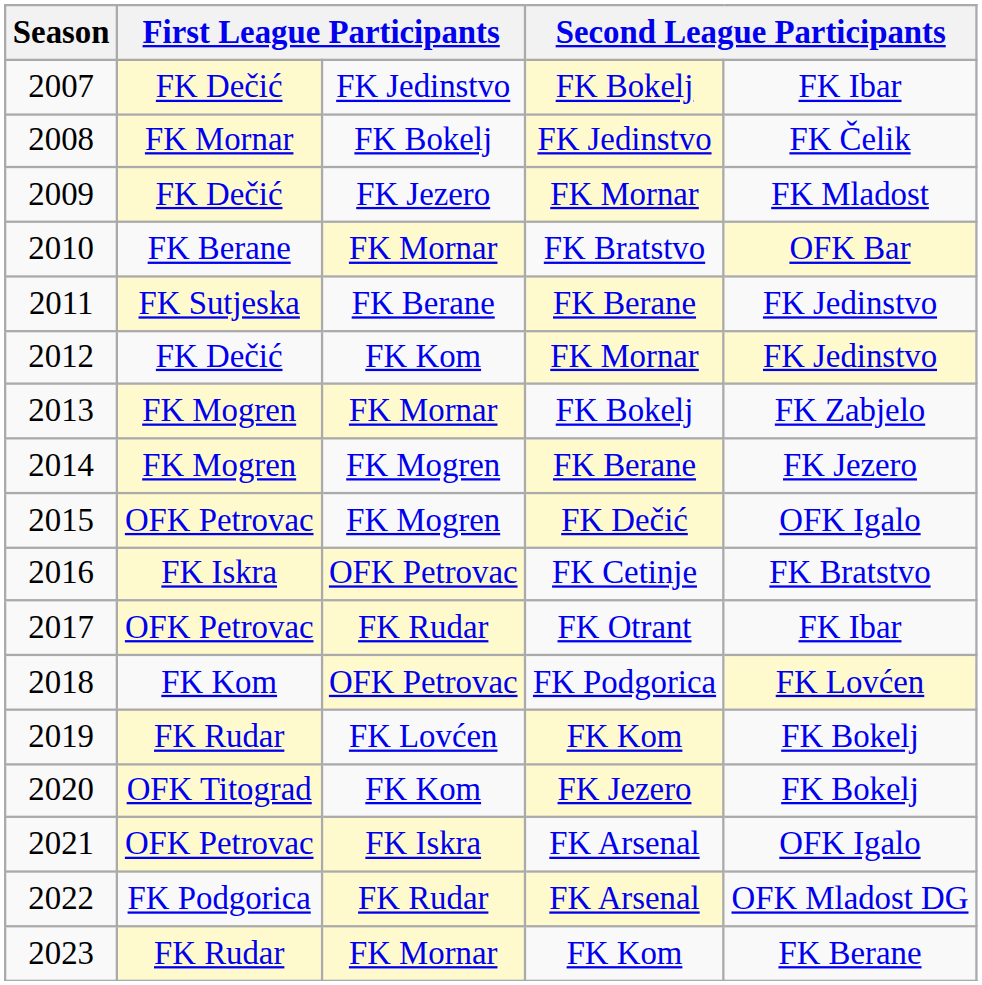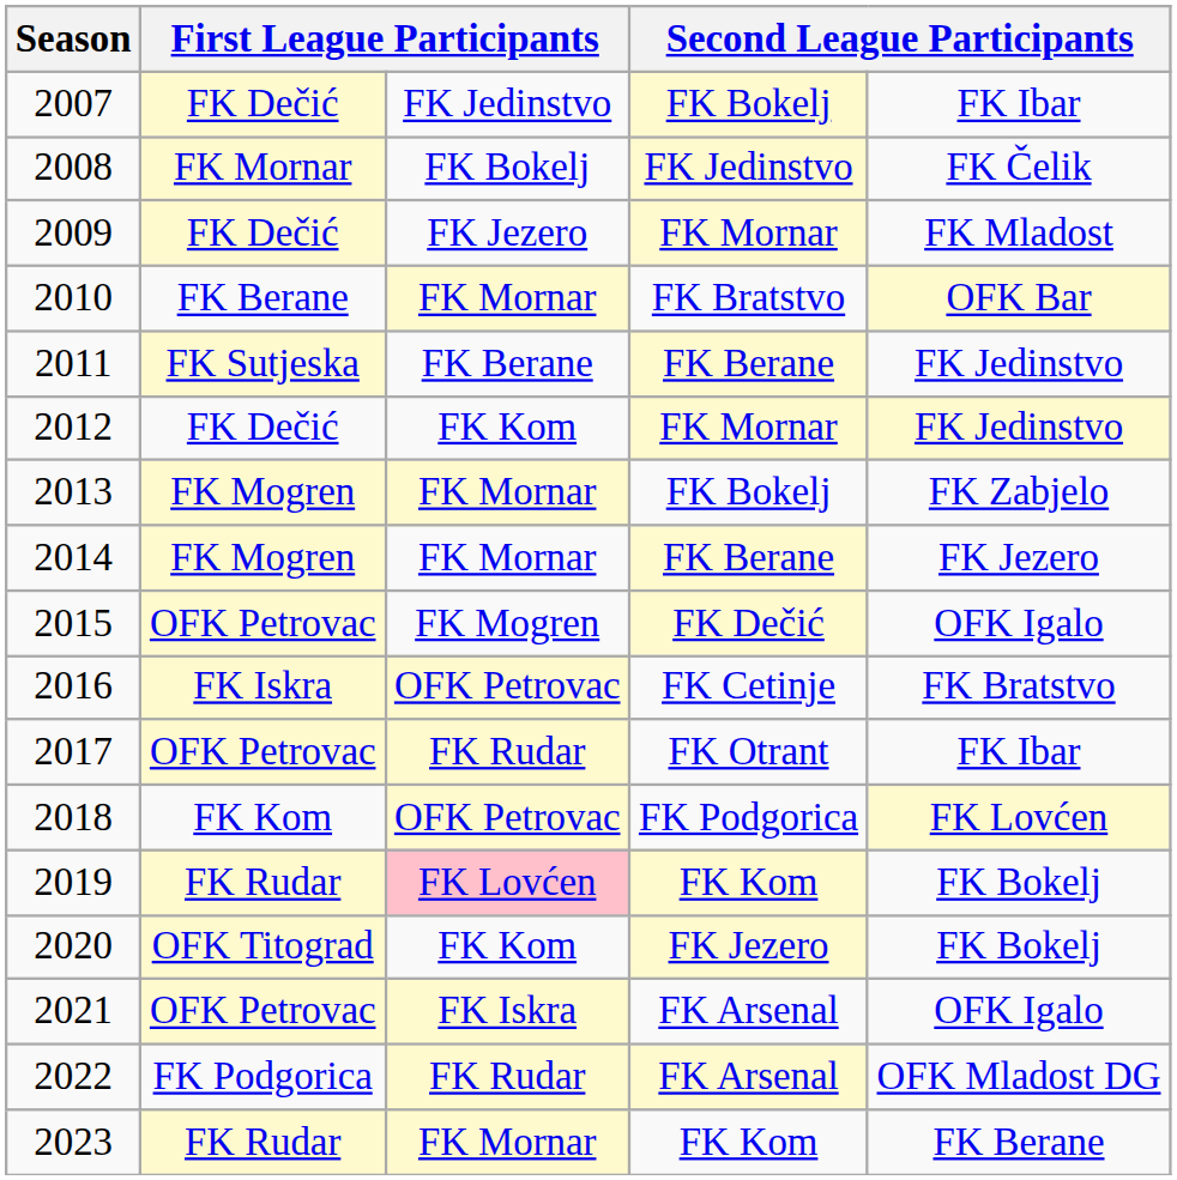2014 | column 3: FK Mogren -> FK Mornar
2019 | column 3: no background -> pink background
